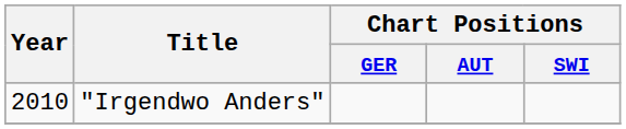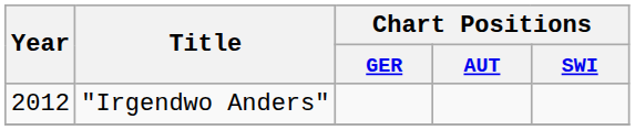"Irgendwo Anders" | Year: 2010 -> 2012
